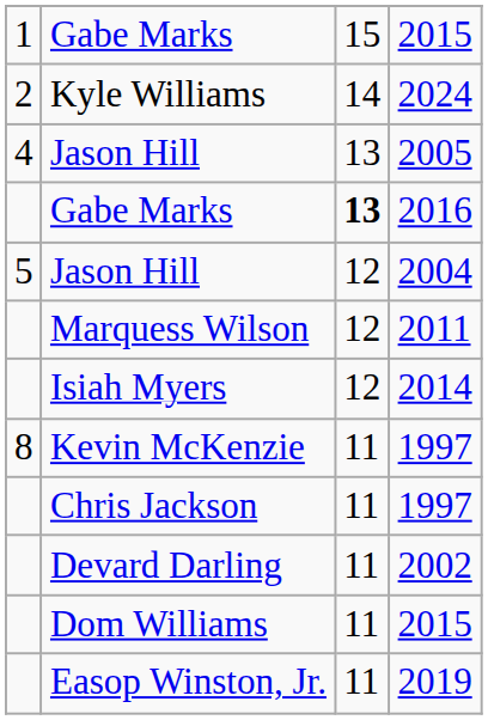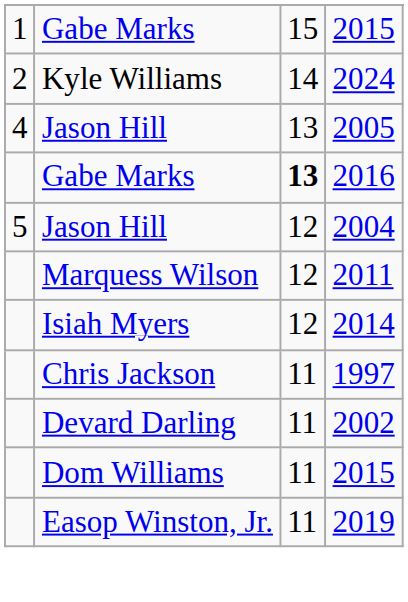- row: 8 | Kevin McKenzie | 11 | 1997
